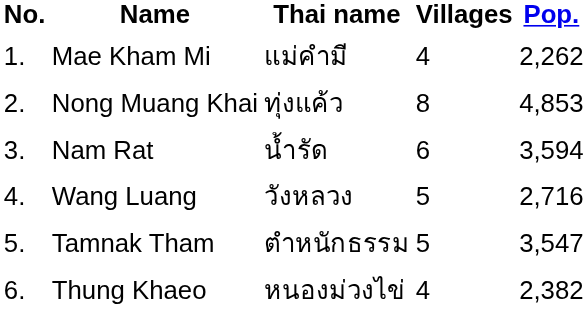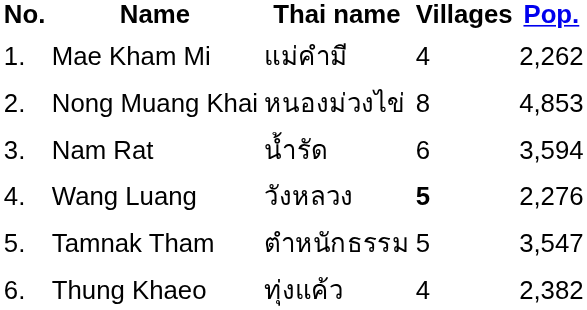Nong Muang Khai | Thai name: ทุ่งแค้ว -> หนองม่วงไข่
Wang Luang | Villages: normal -> bold
Wang Luang | Pop.: 2,716 -> 2,276
Thung Khaeo | Thai name: หนองม่วงไข่ -> ทุ่งแค้ว
